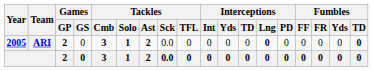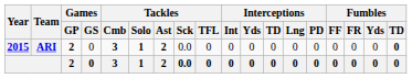ARI | Year: 2005 -> 2015
ARI | Interceptions / Lng: bold -> normal
